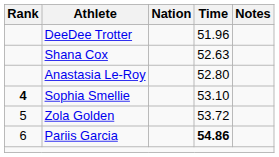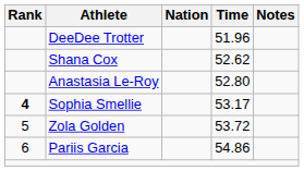Shana Cox | Time: 52.63 -> 52.62
Sophia Smellie | Time: 53.10 -> 53.17
Pariis Garcia | Time: bold -> normal
